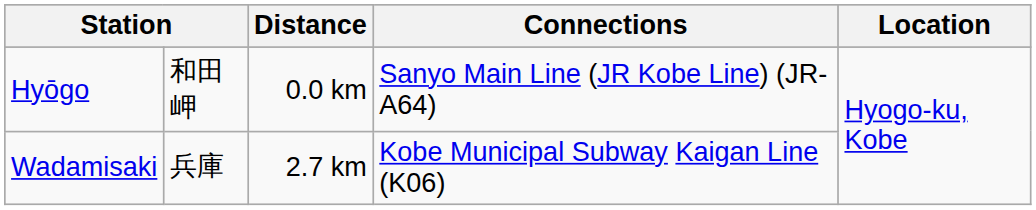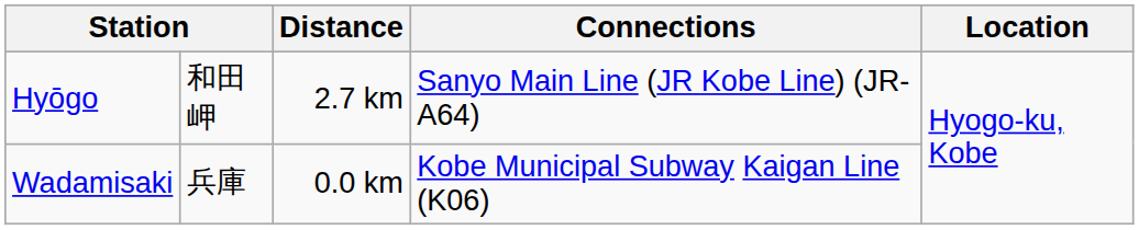Hyōgo | Distance: 0.0 km -> 2.7 km
Wadamisaki | Distance: 2.7 km -> 0.0 km
